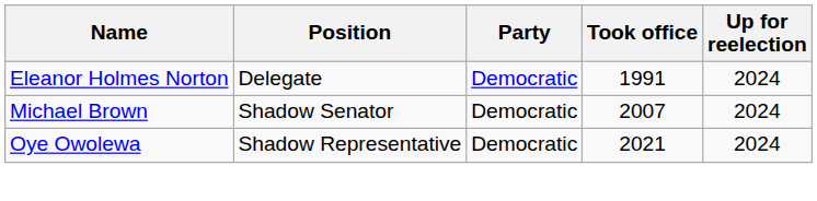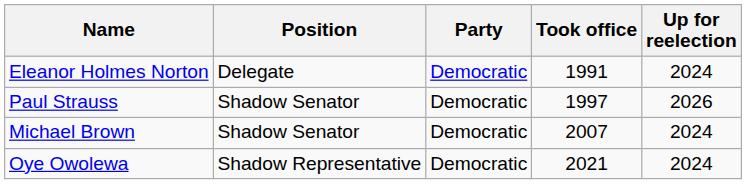+ row: Paul Strauss | Shadow Senator | Democratic | 1997 | 2026
